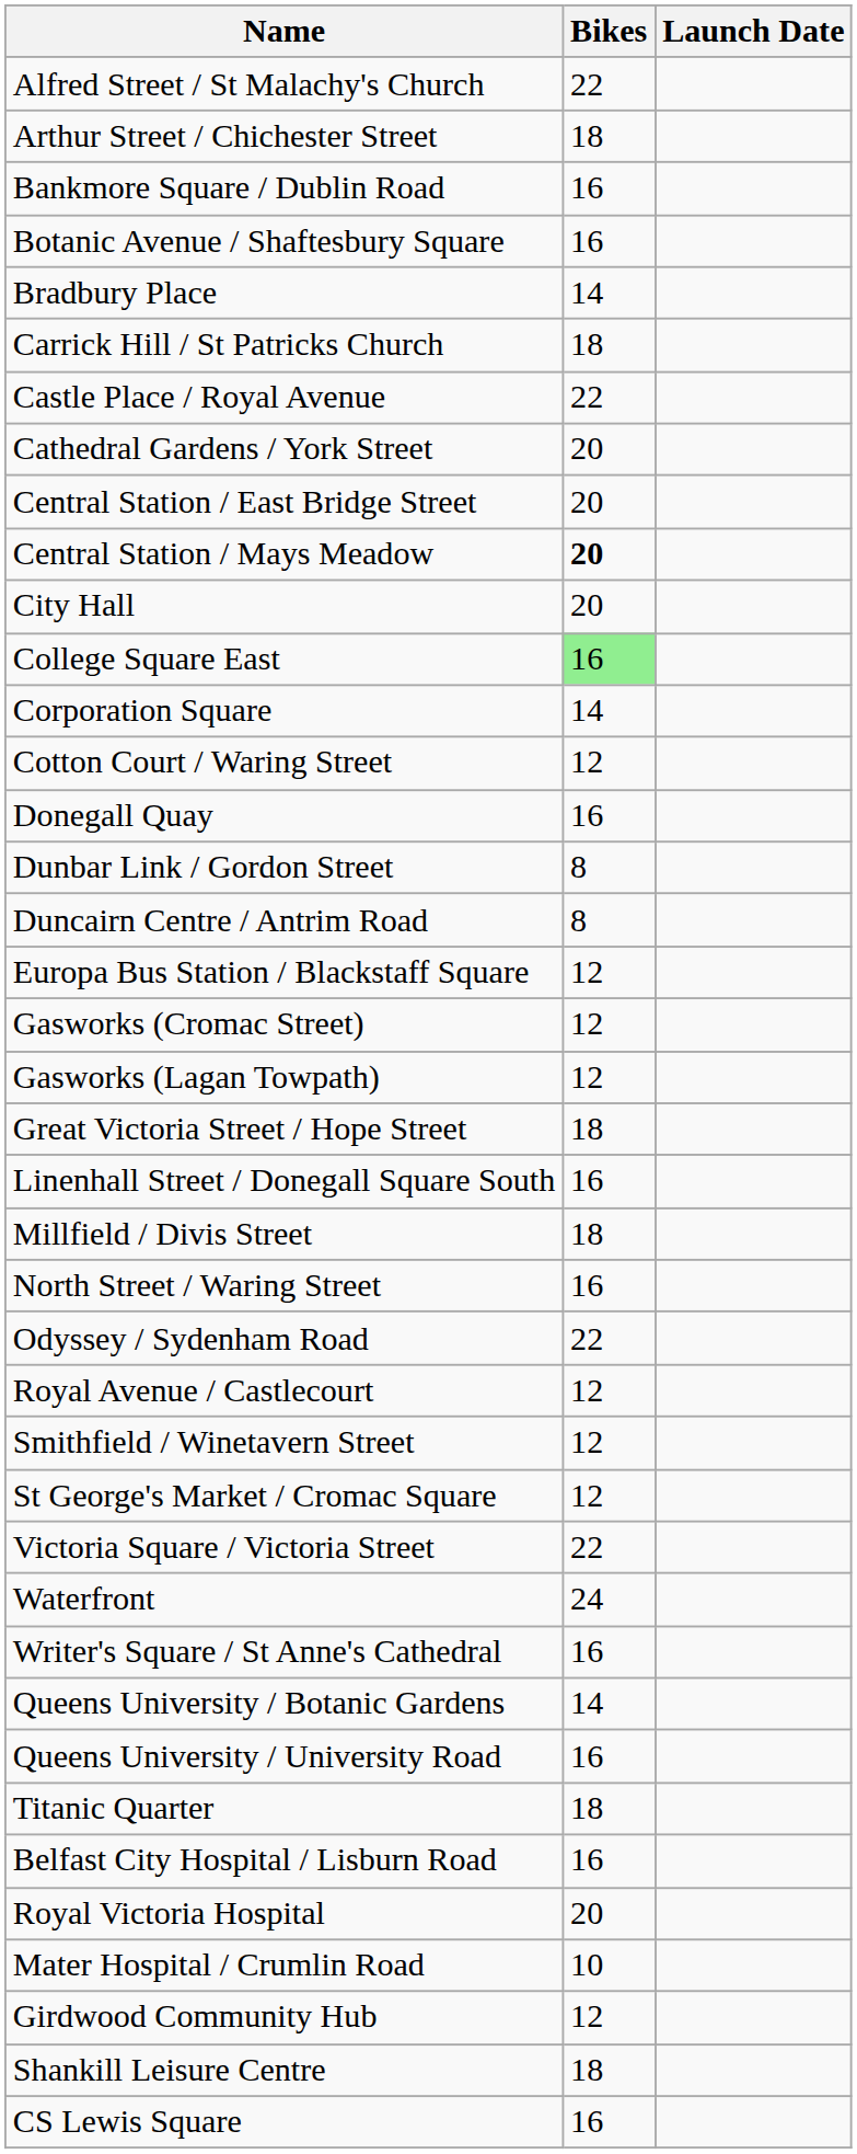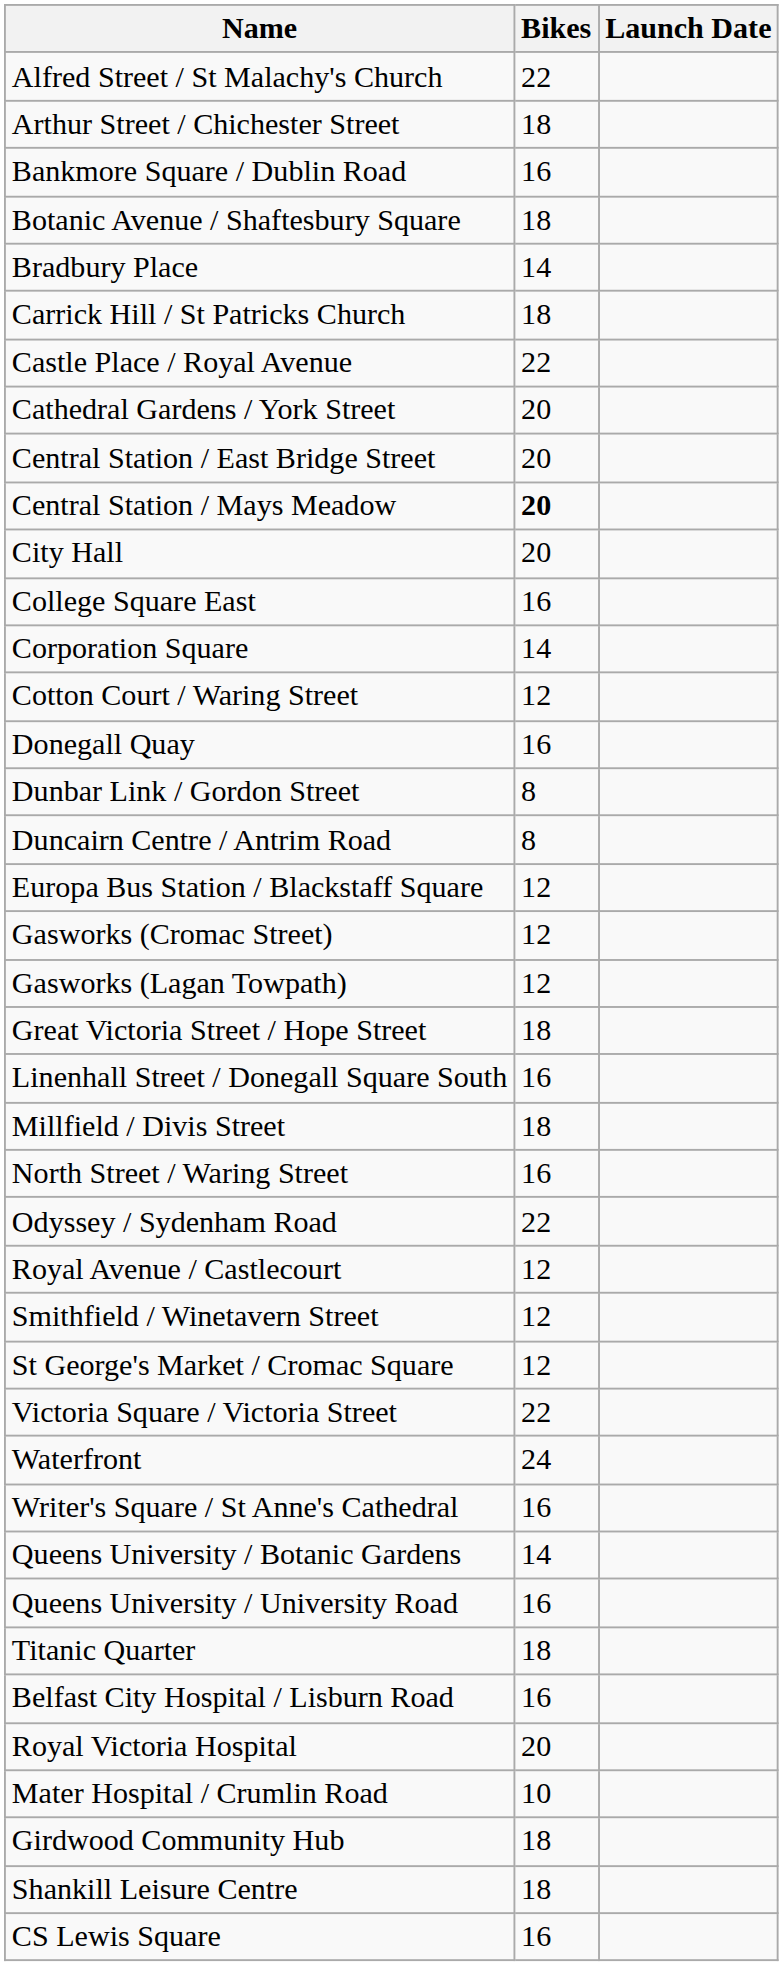Botanic Avenue / Shaftesbury Square | Bikes: 16 -> 18
College Square East | Bikes: lightgreen background -> no background
Girdwood Community Hub | Bikes: 12 -> 18
